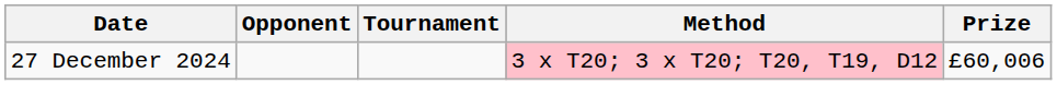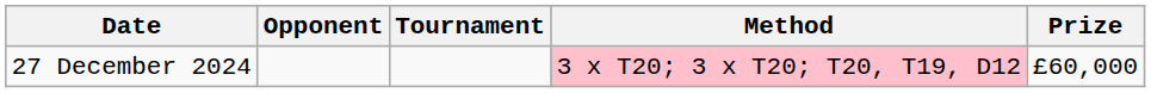27 December 2024 | Prize: £60,006 -> £60,000
